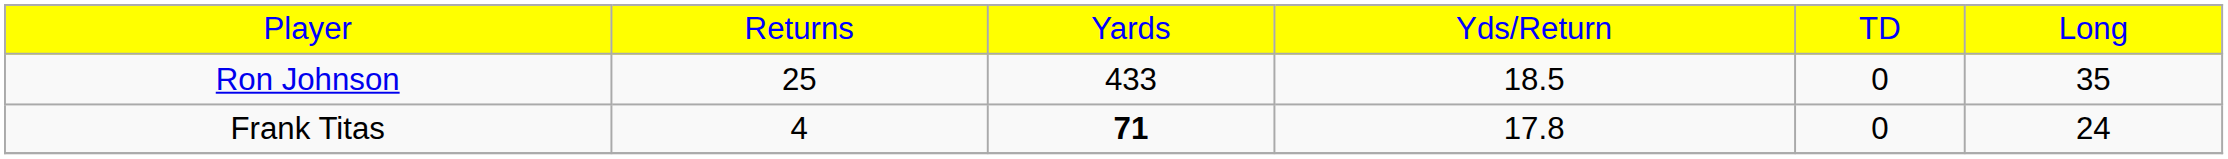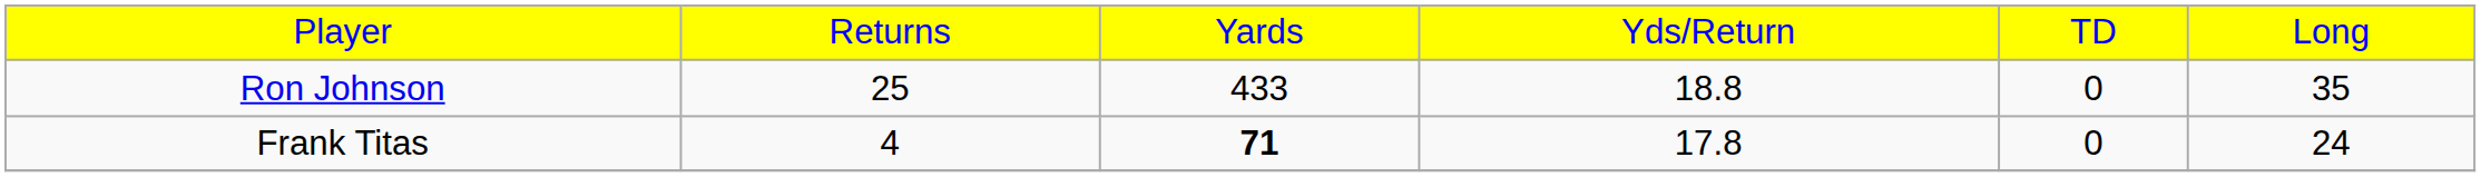Ron Johnson | column 4: 18.5 -> 18.8
